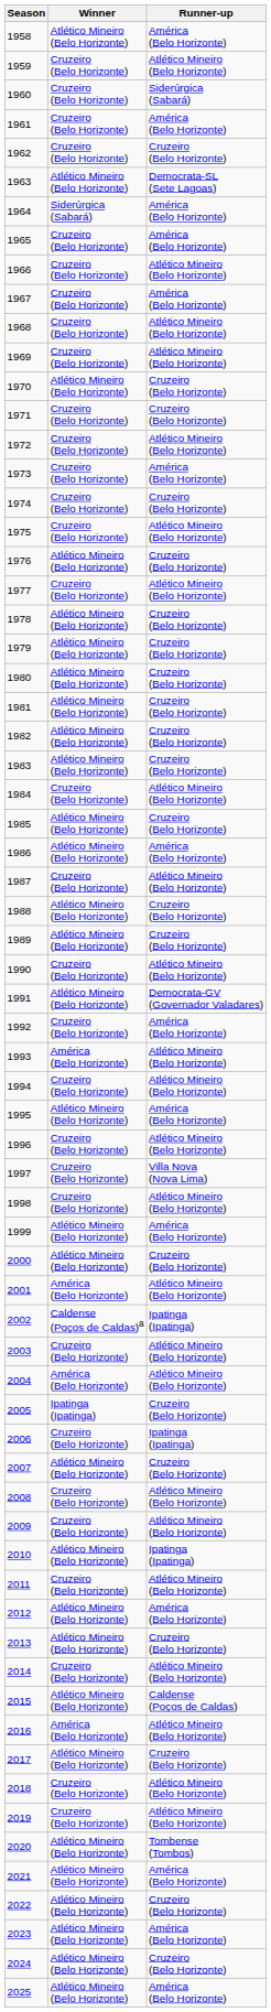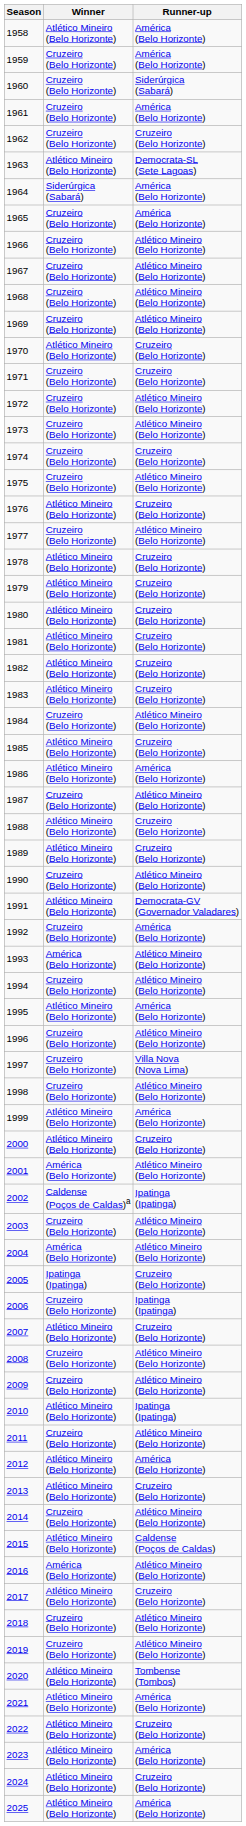1959 | Runner-up: Atlético Mineiro (Belo Horizonte) -> América (Belo Horizonte)
1967 | Runner-up: América (Belo Horizonte) -> Atlético Mineiro (Belo Horizonte)
1973 | Runner-up: América (Belo Horizonte) -> Atlético Mineiro (Belo Horizonte)
